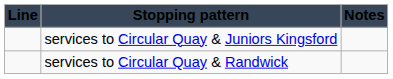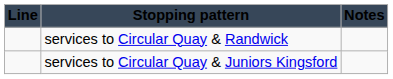rows swapped: services to Circular Quay & Randwick <-> services to Circular Quay & Juniors Kingsford
